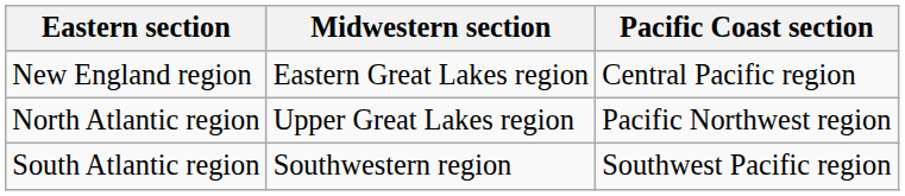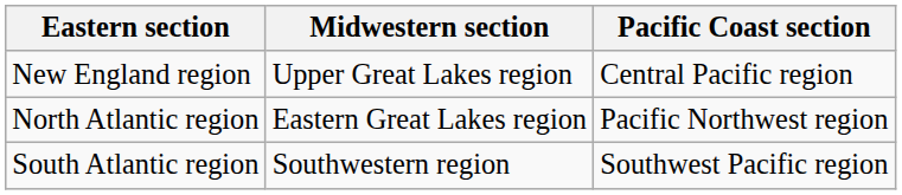New England region | Midwestern section: Eastern Great Lakes region -> Upper Great Lakes region
North Atlantic region | Midwestern section: Upper Great Lakes region -> Eastern Great Lakes region
